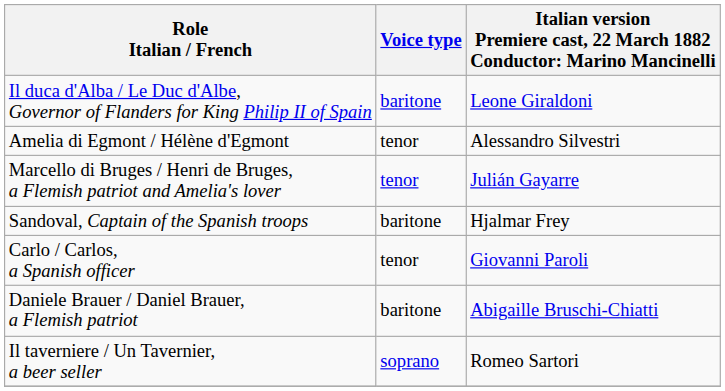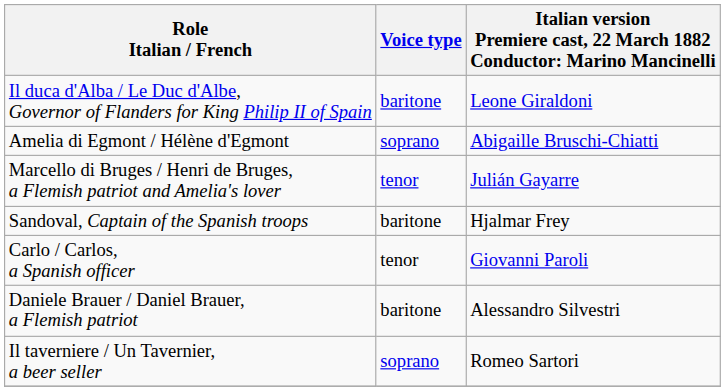Amelia di Egmont / Hélène d'Egmont | Voice type: tenor -> soprano
Amelia di Egmont / Hélène d'Egmont | column 3: Alessandro Silvestri -> Abigaille Bruschi-Chiatti
Daniele Brauer / Daniel Brauer, a Flemish patriot | column 3: Abigaille Bruschi-Chiatti -> Alessandro Silvestri
